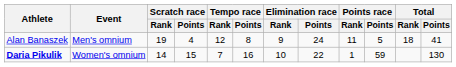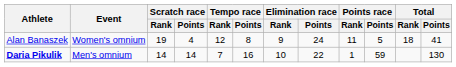Alan Banaszek | Event: Men's omnium -> Women's omnium
Daria Pikulik | Event: Women's omnium -> Men's omnium
Daria Pikulik | Scratch race / Points: 15 -> 14
